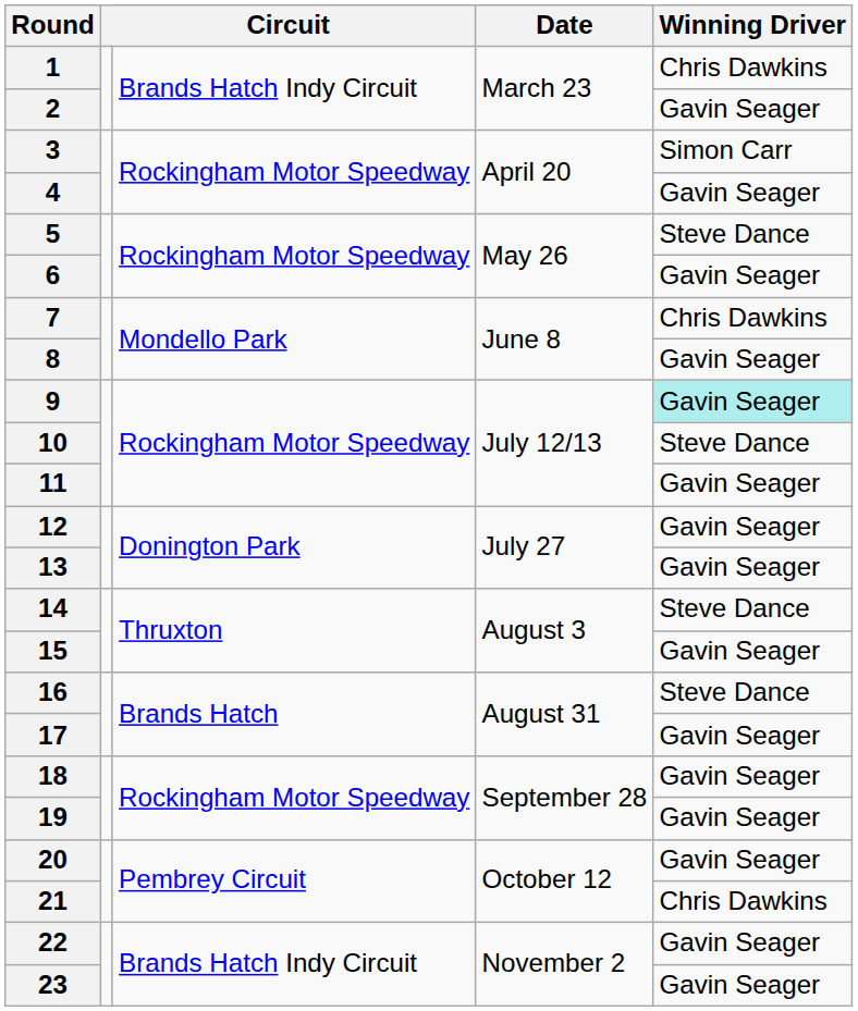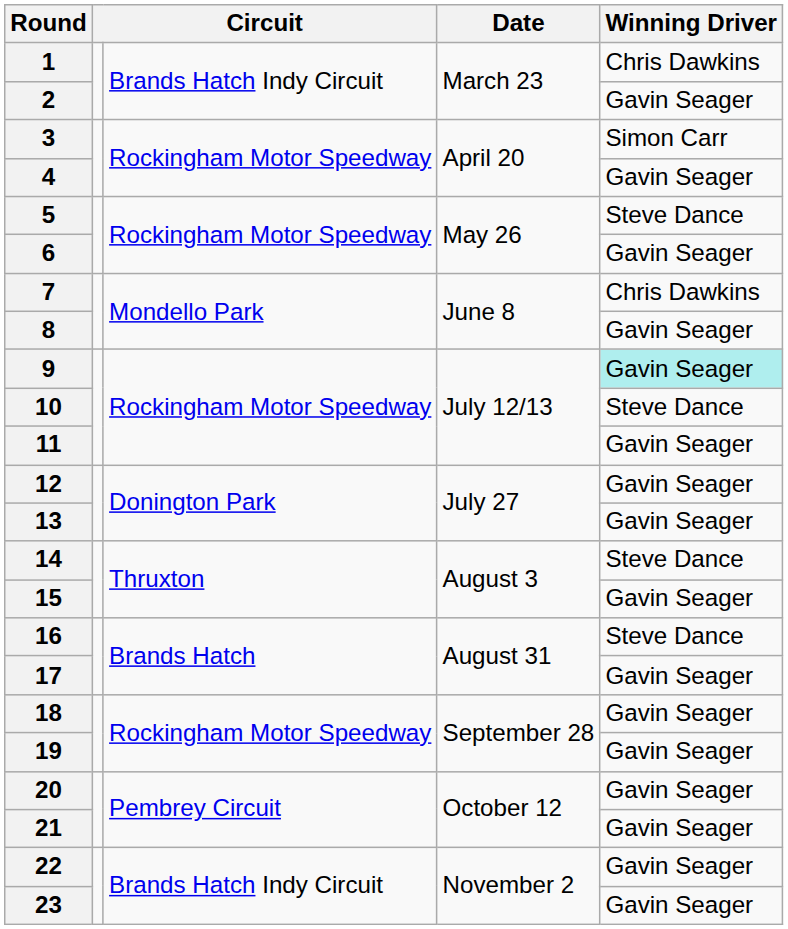21 | Winning Driver: Chris Dawkins -> Gavin Seager
